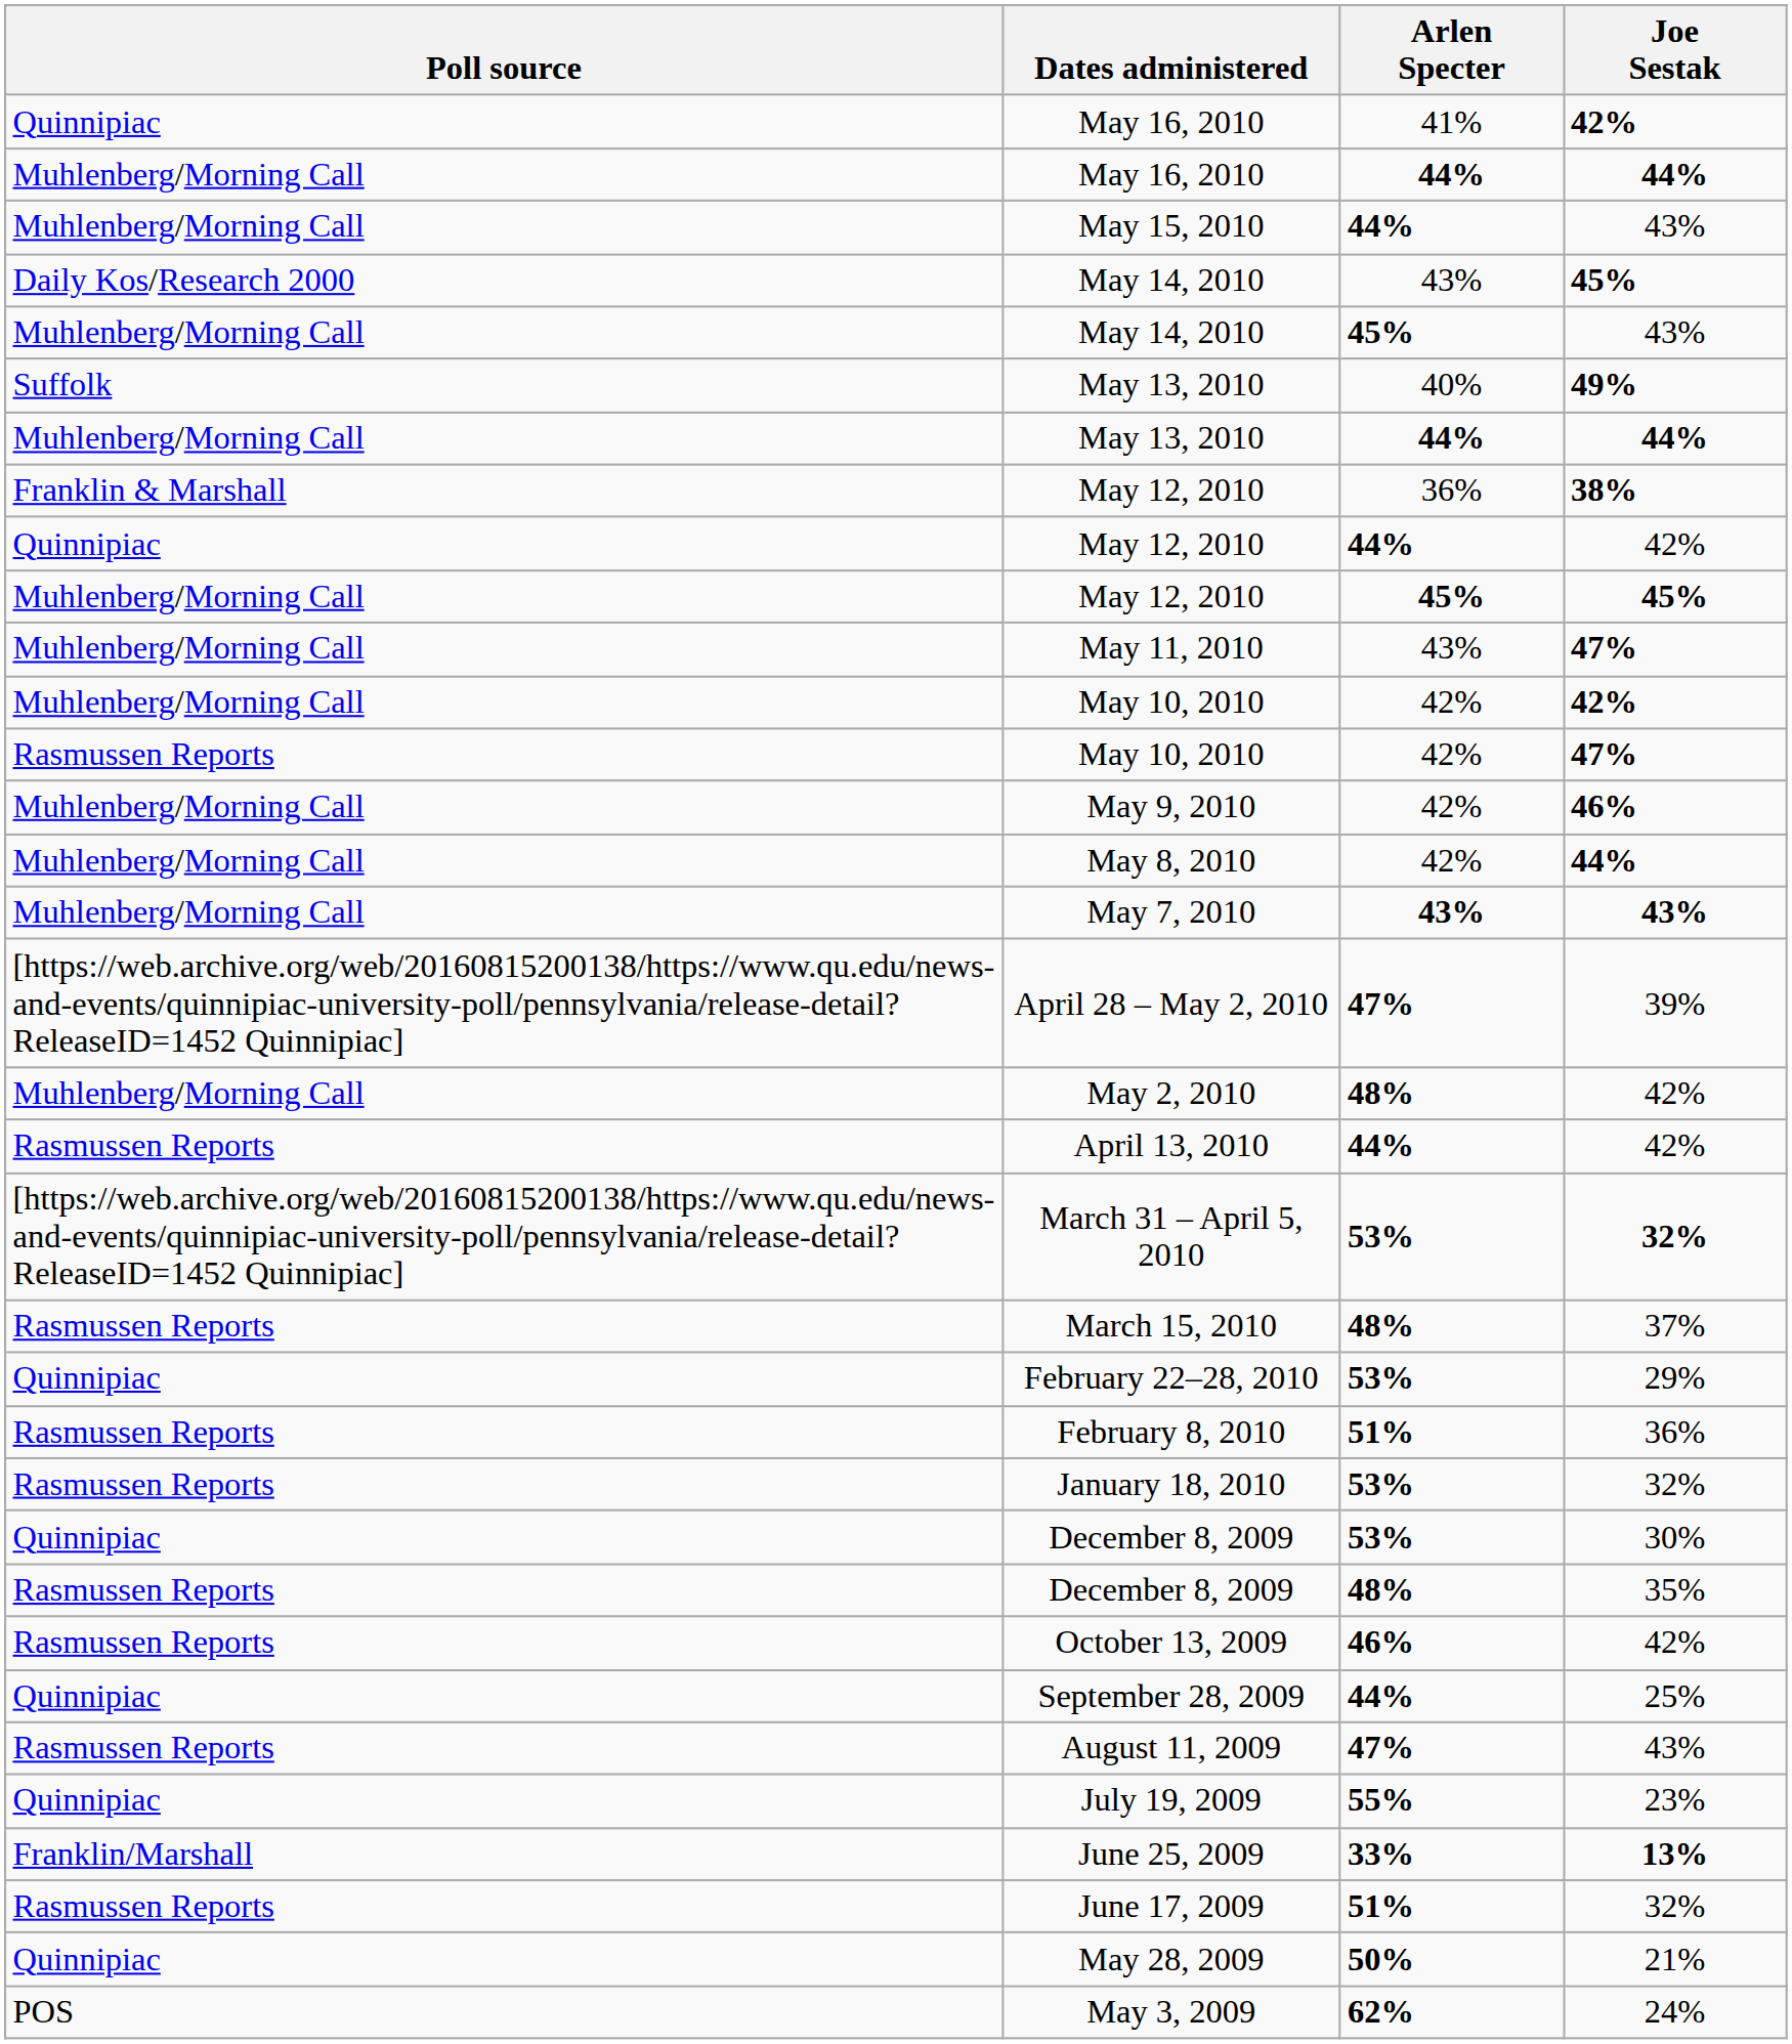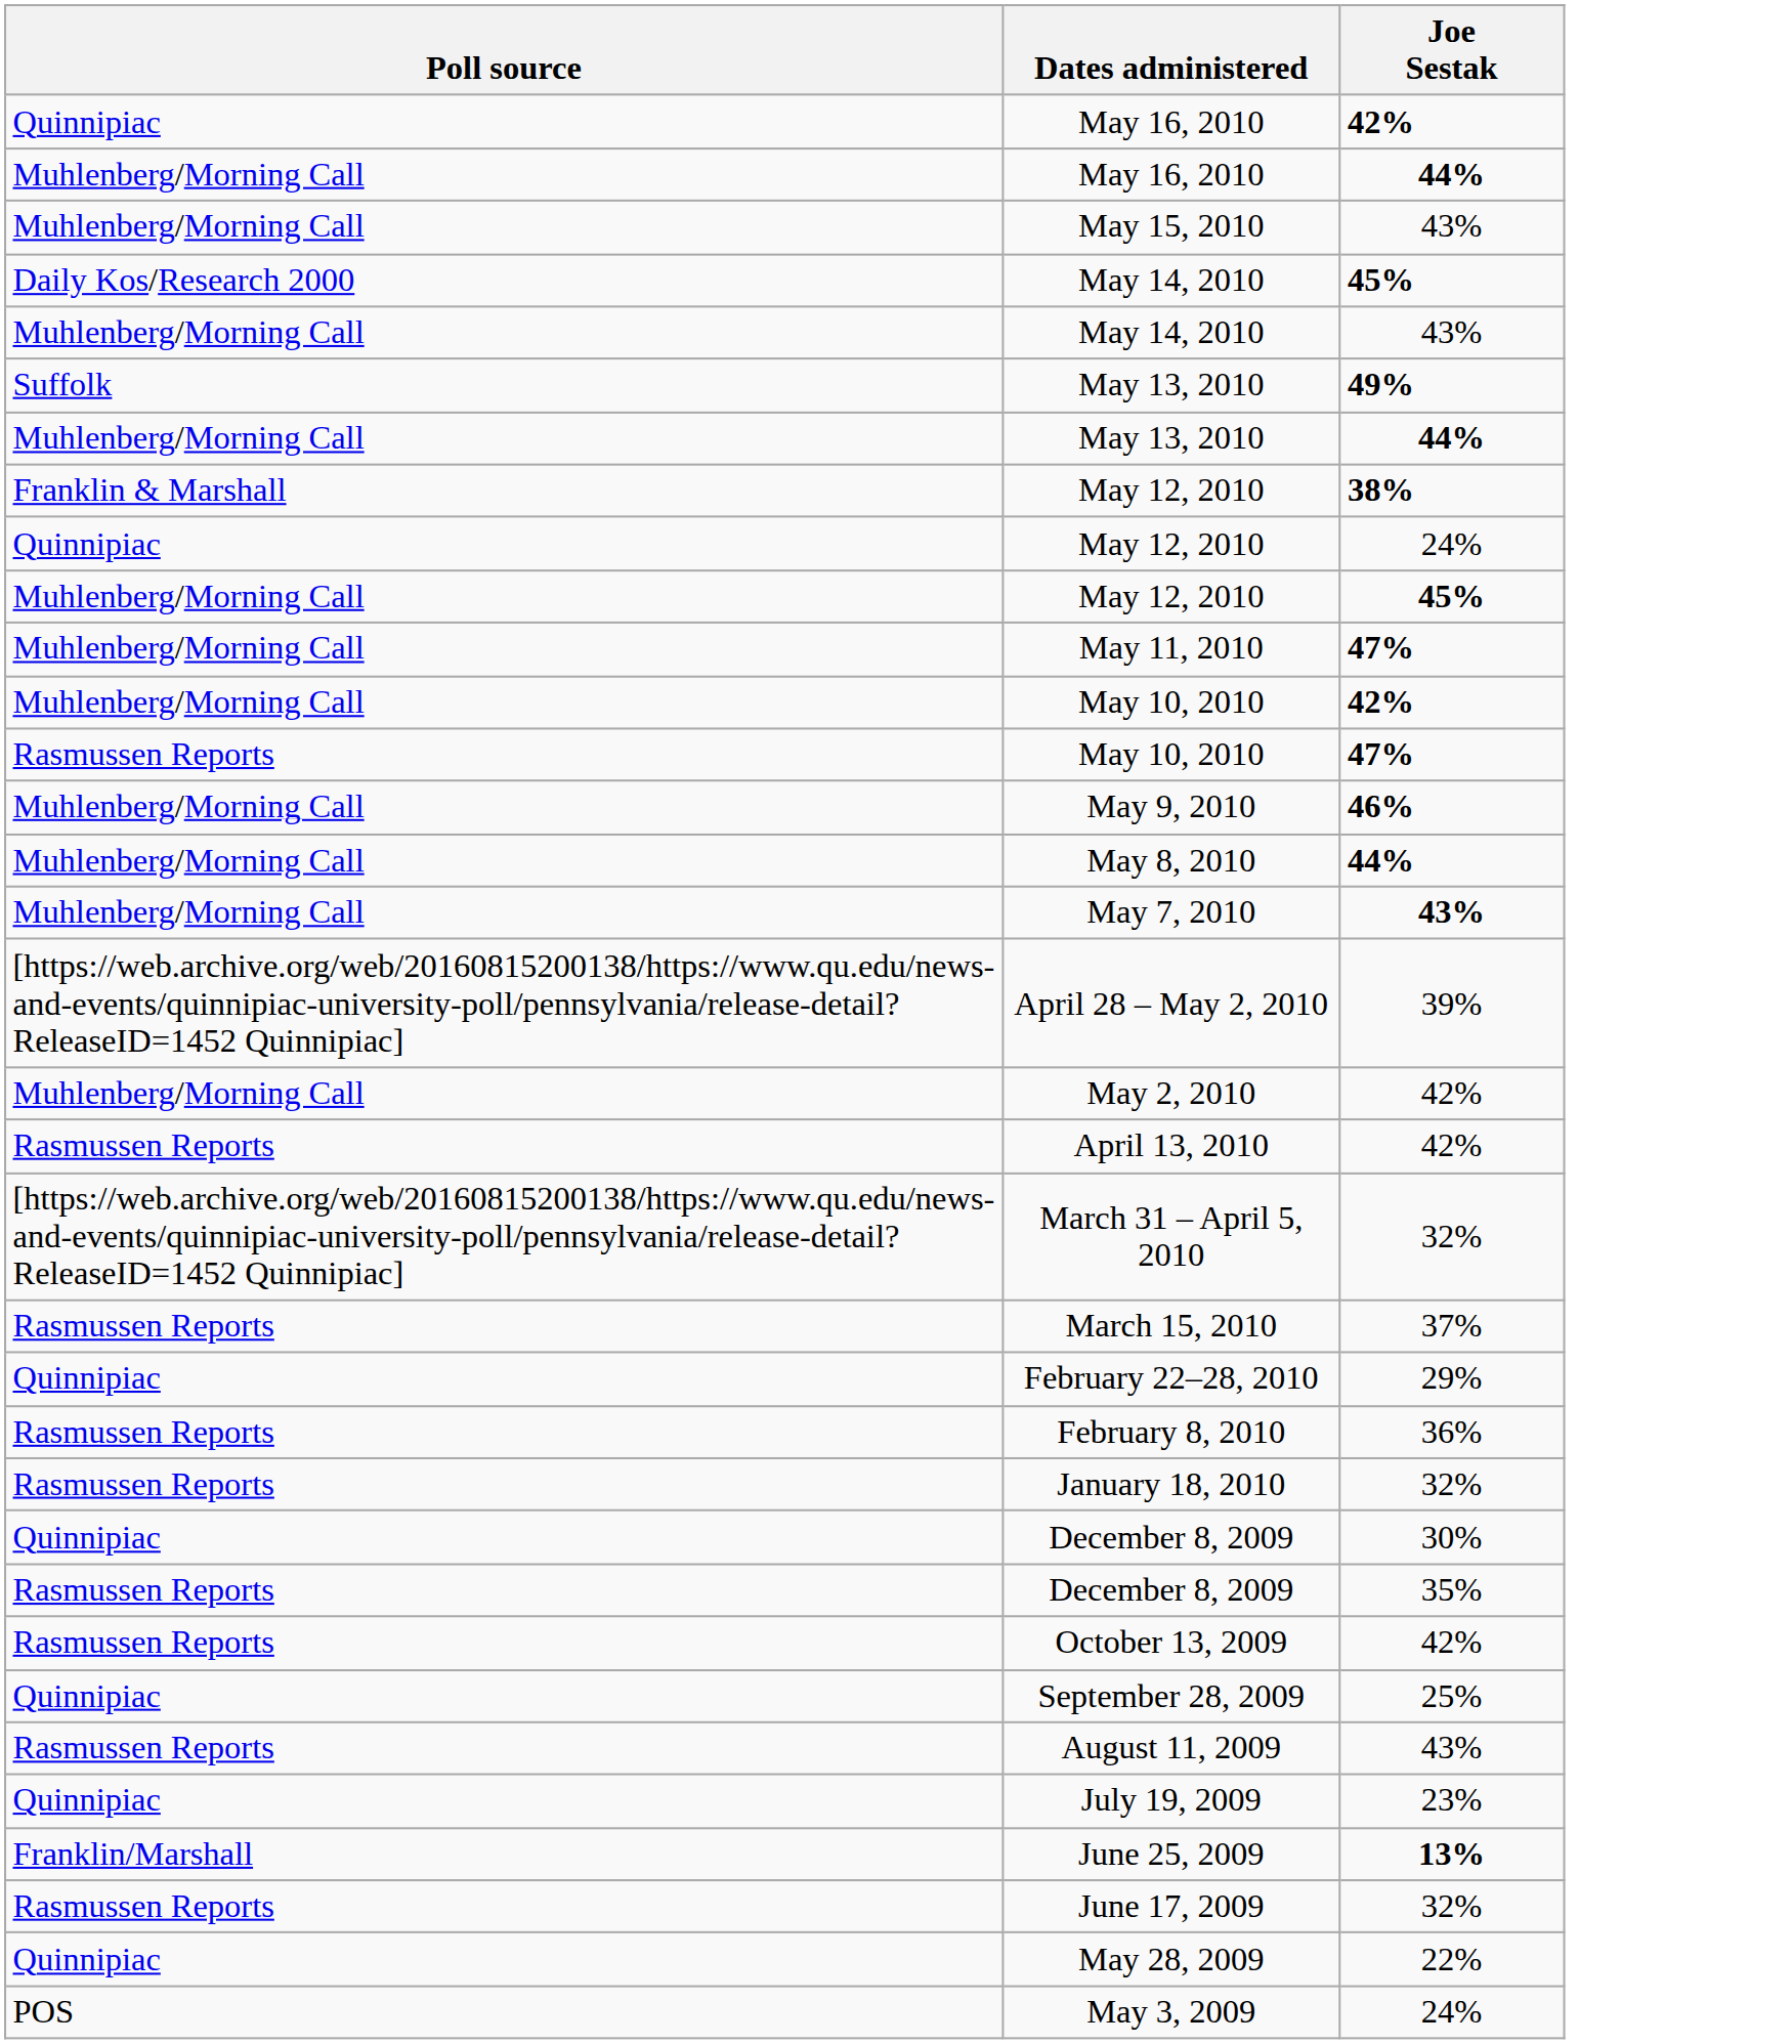- column: Arlen Specter | 41% | 44% | 44% | 43% | 45% | 40% | 44% | 36% | 44% | 45% | 43% | 42% | 42% | 42% | 42% | 43% | 47% | 48% | 44% | 53% | 48% | 53% | 51% | 53% | 53% | 48% | 46% | 44% | 47% | 55% | 33% | 51% | 50% | 62%
Quinnipiac / May 12, 2010 | Joe Sestak: 42% -> 24%
March 31 – April 5, 2010 | Joe Sestak: bold -> normal
May 28, 2009 | Joe Sestak: 21% -> 22%
